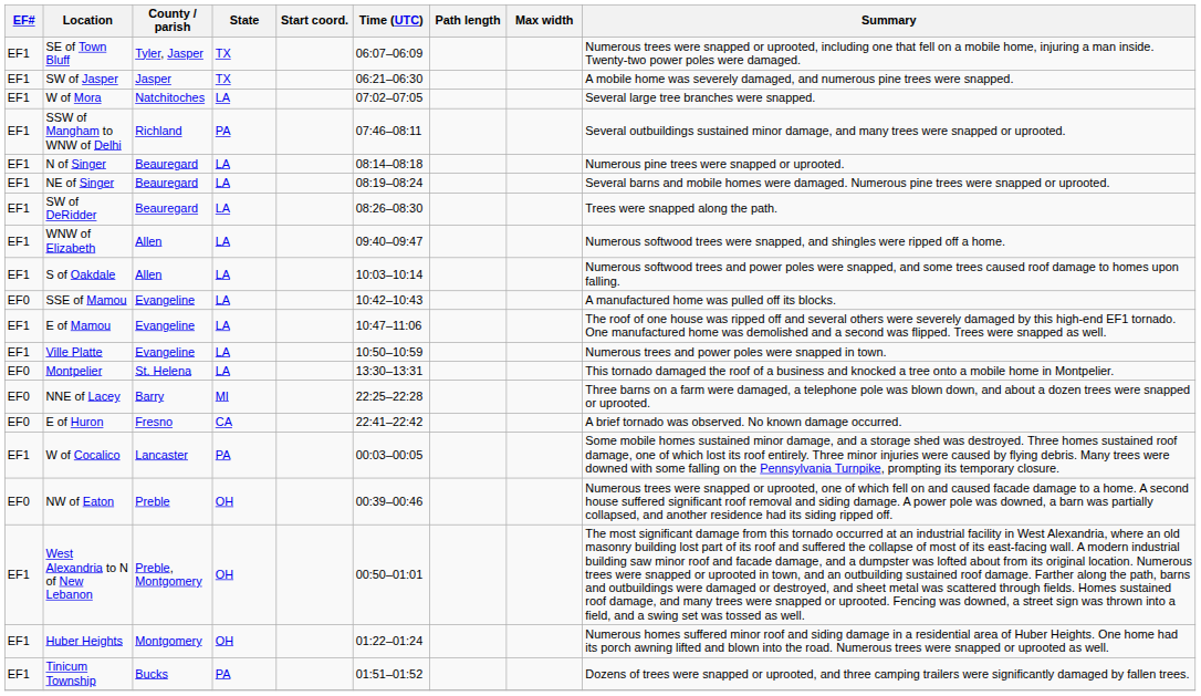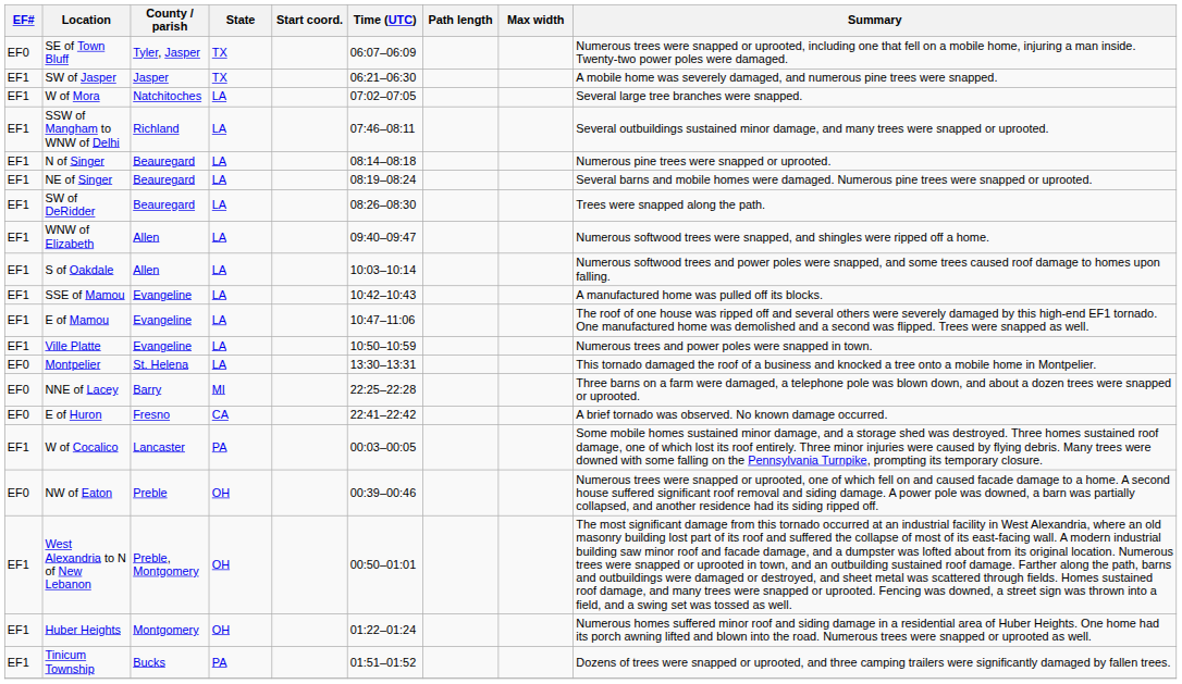SE of Town Bluff | EF#: EF1 -> EF0
SSW of Mangham to WNW of Delhi | State: PA -> LA
SSE of Mamou | EF#: EF0 -> EF1
